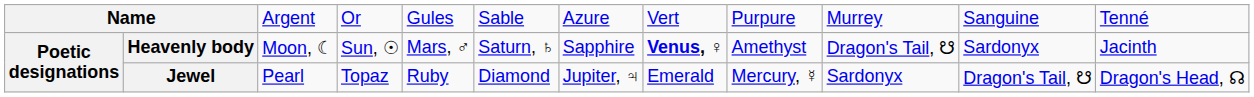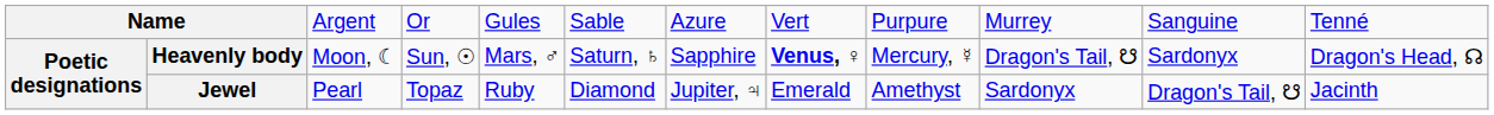Heavenly body | column 9: Amethyst -> Mercury, ☿
Heavenly body | column 12: Jacinth -> Dragon's Head, ☊
Jewel | column 9: Mercury, ☿ -> Amethyst
Jewel | column 12: Dragon's Head, ☊ -> Jacinth
